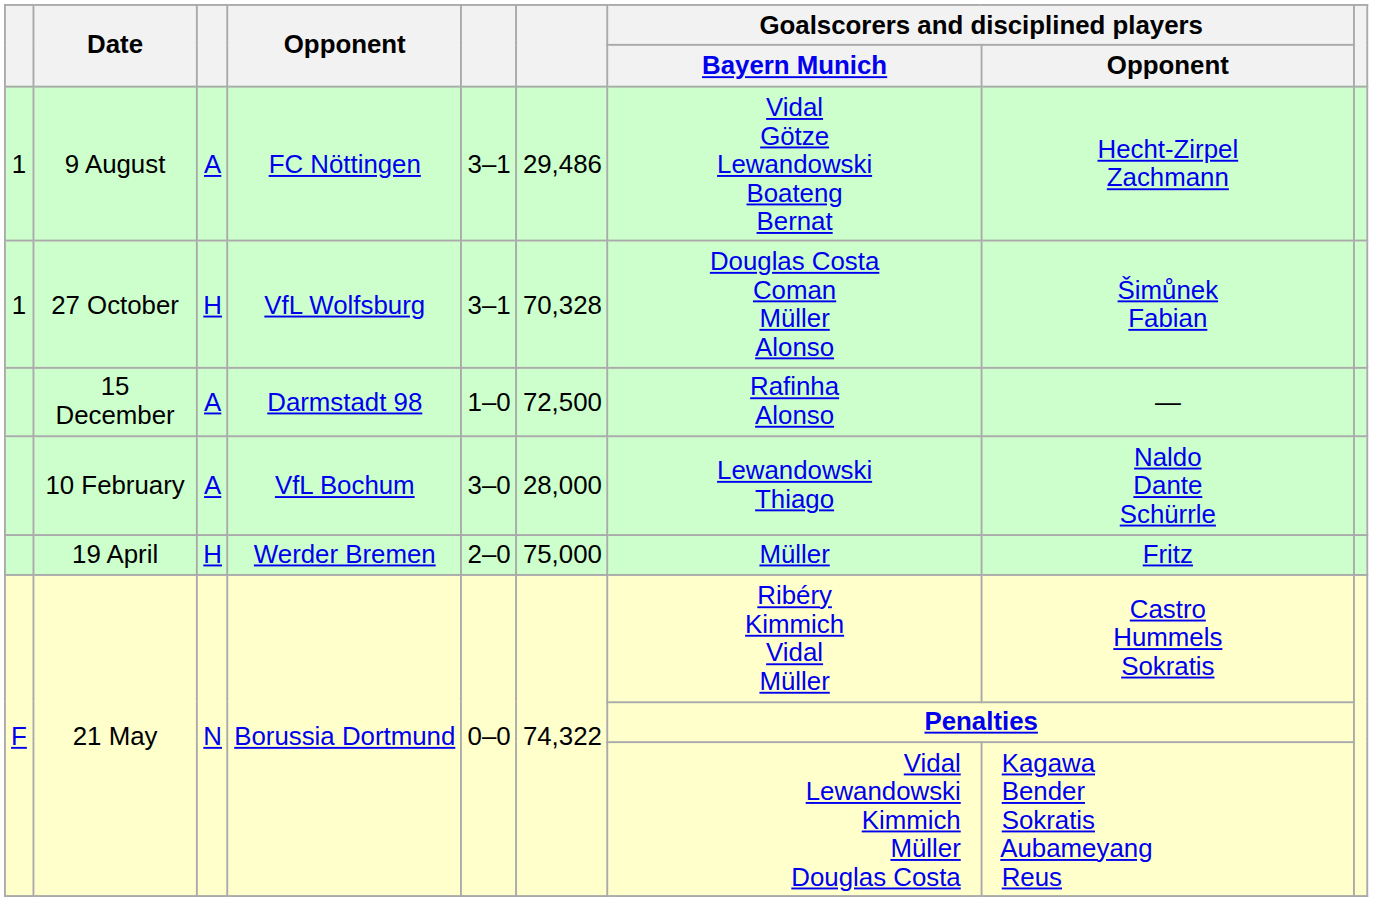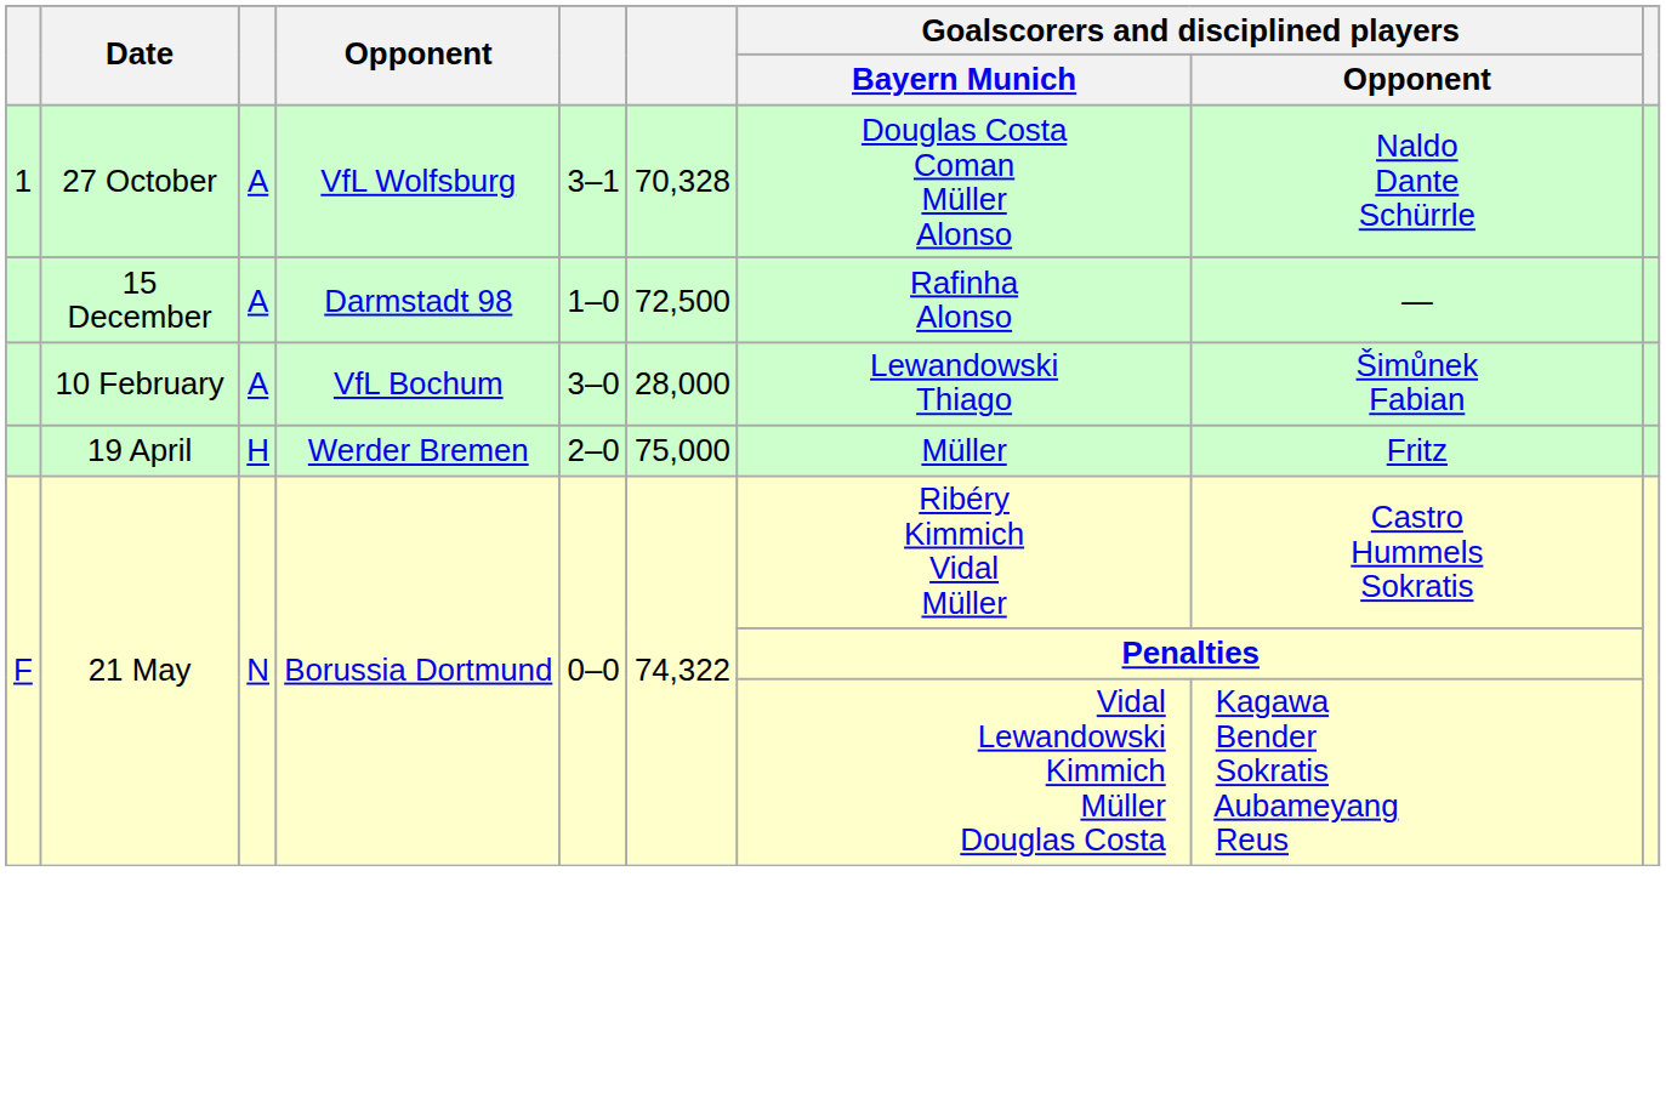- row: 1 | 9 August | A | FC Nöttingen | 3–1 | 29,486 | Vidal Götze Lewandowski Boateng Bernat | Hecht-Zirpel Zachmann
27 October | column 3: H -> A
27 October | Goalscorers and disciplined players / Opponent: Šimůnek Fabian -> Naldo Dante Schürrle
10 February | Goalscorers and disciplined players / Opponent: Naldo Dante Schürrle -> Šimůnek Fabian
